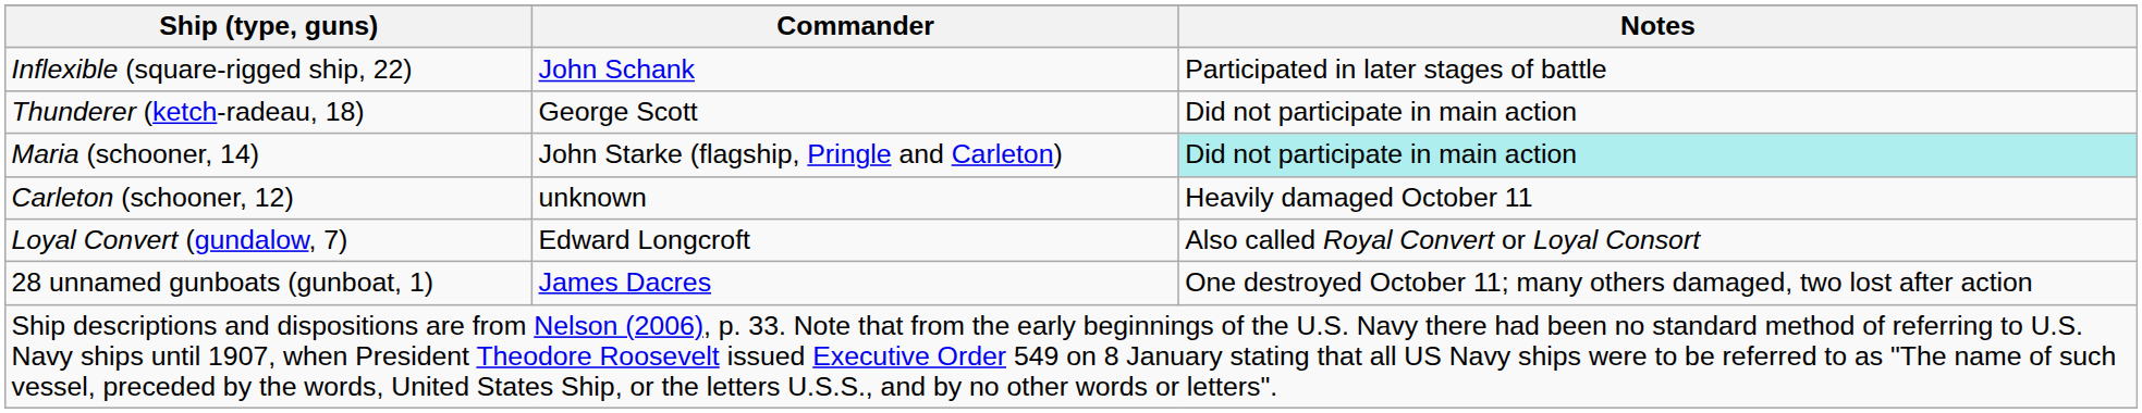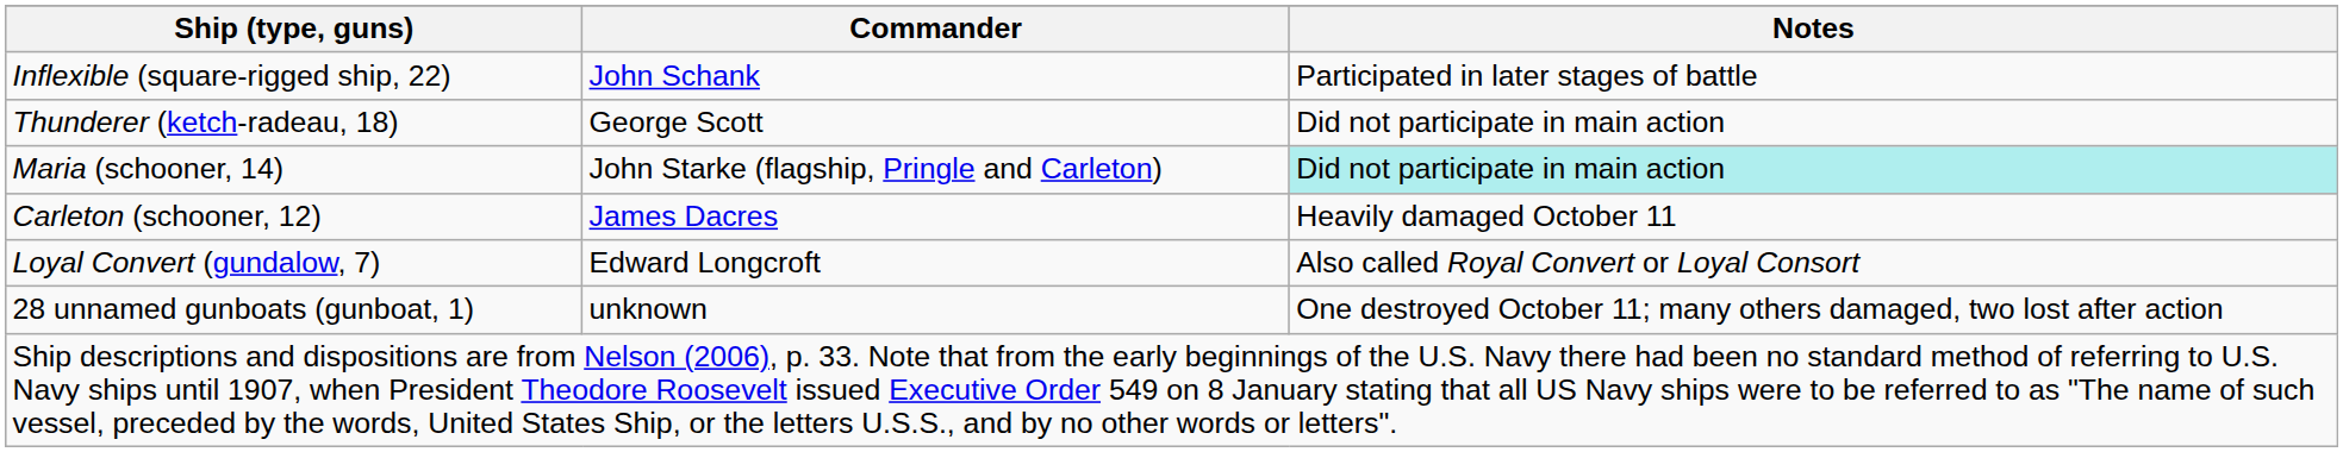Carleton (schooner, 12) | Commander: unknown -> James Dacres
28 unnamed gunboats (gunboat, 1) | Commander: James Dacres -> unknown
